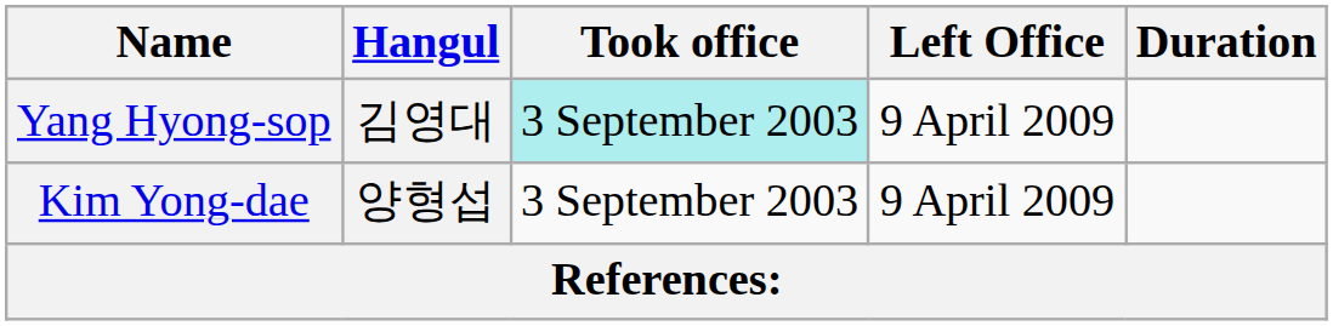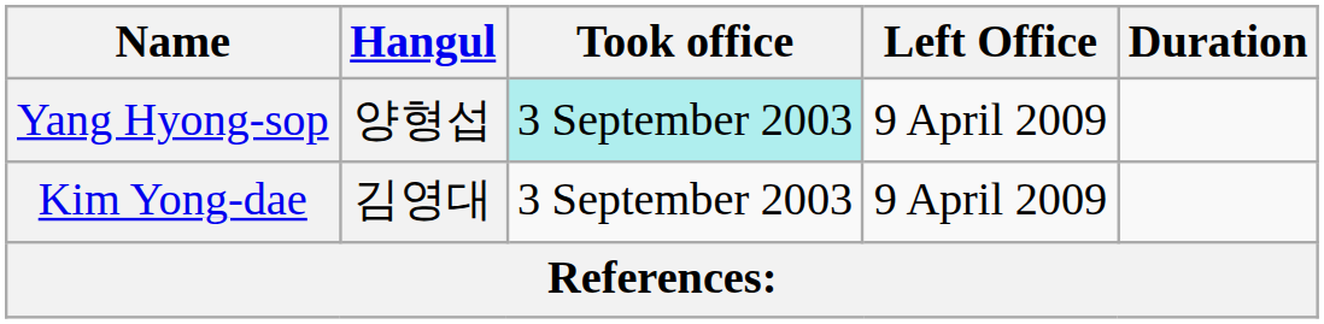Yang Hyong-sop | Hangul: 김영대 -> 양형섭
Kim Yong-dae | Hangul: 양형섭 -> 김영대
